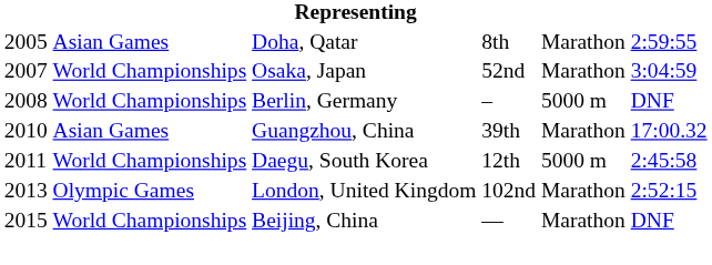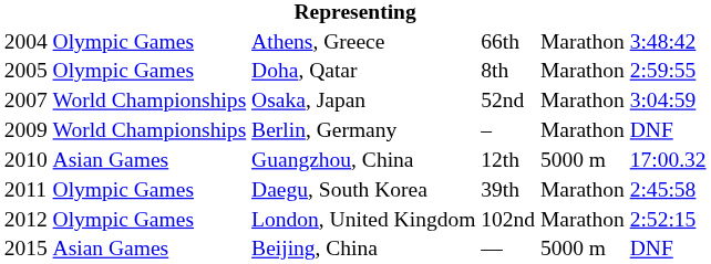+ row: 2004 | Olympic Games | Athens, Greece | 66th | Marathon | 3:48:42
Doha, Qatar | column 2: Asian Games -> Olympic Games
Berlin, Germany | column 1: 2008 -> 2009
Berlin, Germany | column 5: 5000 m -> Marathon
Guangzhou, China | column 4: 39th -> 12th
Guangzhou, China | column 5: Marathon -> 5000 m
Daegu, South Korea | column 2: World Championships -> Olympic Games
Daegu, South Korea | column 4: 12th -> 39th
Daegu, South Korea | column 5: 5000 m -> Marathon
London, United Kingdom | column 1: 2013 -> 2012
Beijing, China | column 2: World Championships -> Asian Games
Beijing, China | column 5: Marathon -> 5000 m
